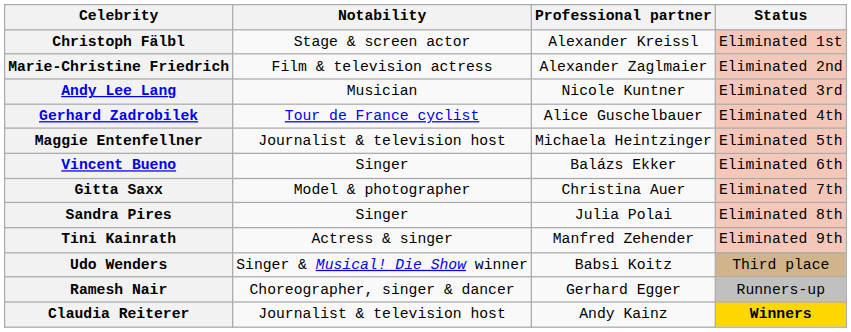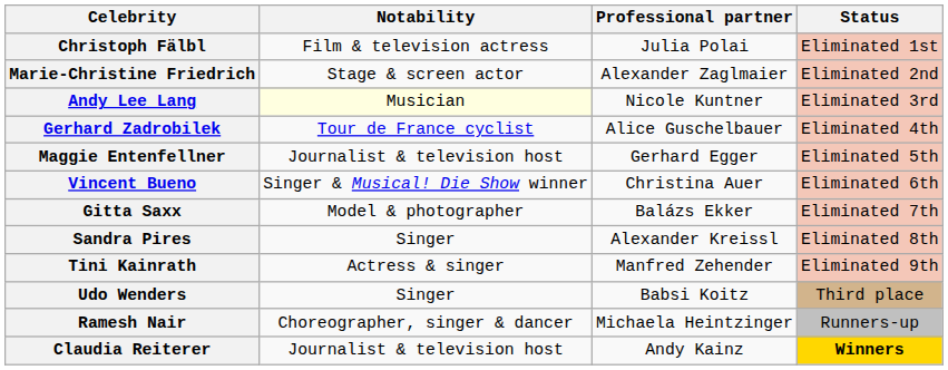Christoph Fälbl | Notability: Stage & screen actor -> Film & television actress
Christoph Fälbl | Professional partner: Alexander Kreissl -> Julia Polai
Marie-Christine Friedrich | Notability: Film & television actress -> Stage & screen actor
Andy Lee Lang | Notability: no background -> lightyellow background
Maggie Entenfellner | Professional partner: Michaela Heintzinger -> Gerhard Egger
Vincent Bueno | Notability: Singer -> Singer & Musical! Die Show winner
Vincent Bueno | Professional partner: Balázs Ekker -> Christina Auer
Gitta Saxx | Professional partner: Christina Auer -> Balázs Ekker
Sandra Pires | Professional partner: Julia Polai -> Alexander Kreissl
Udo Wenders | Notability: Singer & Musical! Die Show winner -> Singer
Ramesh Nair | Professional partner: Gerhard Egger -> Michaela Heintzinger
